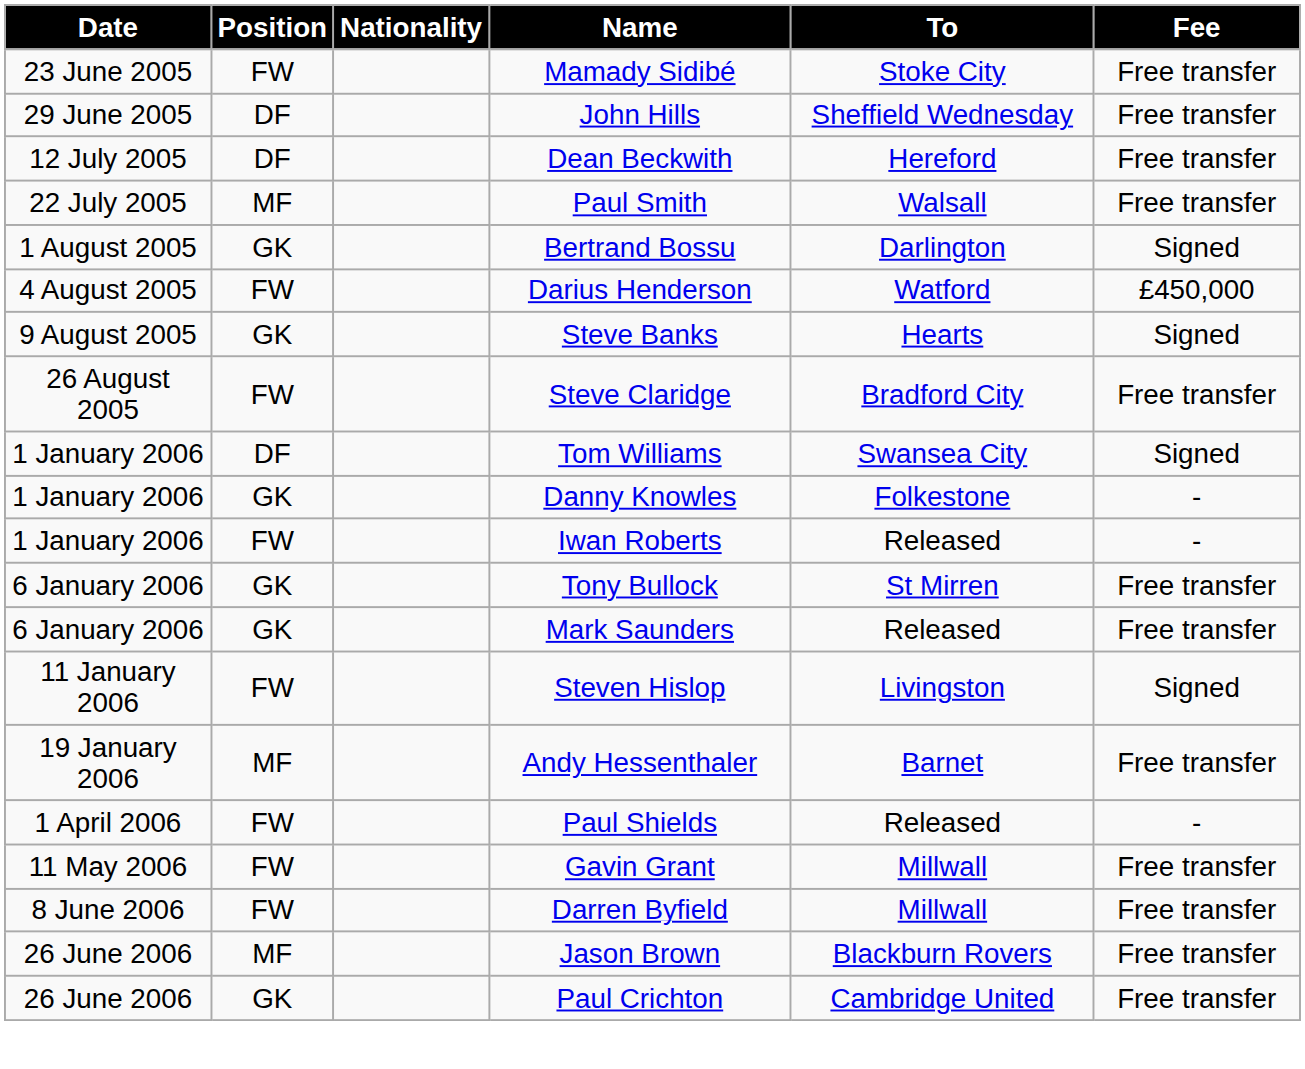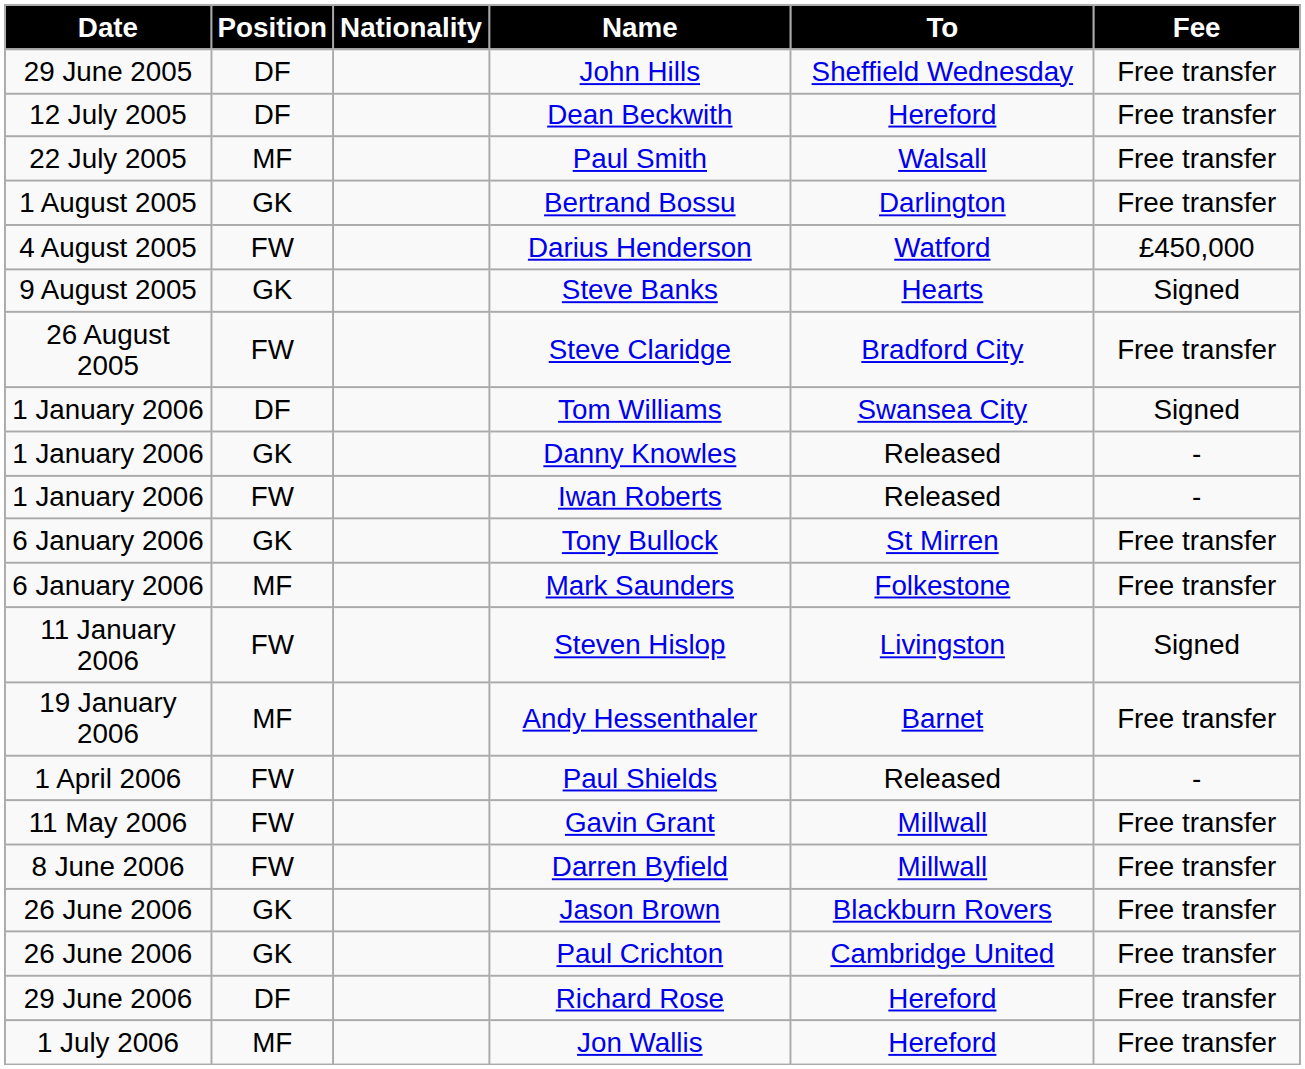- row: 23 June 2005 | FW | Mamady Sidibé | Stoke City | Free transfer
Bertrand Bossu | Fee: Signed -> Free transfer
Danny Knowles | To: Folkestone -> Released
Mark Saunders | Position: GK -> MF
Mark Saunders | To: Released -> Folkestone
Jason Brown | Position: MF -> GK
+ row: 29 June 2006 | DF | Richard Rose | Hereford | Free transfer
+ row: 1 July 2006 | MF | Jon Wallis | Hereford | Free transfer
